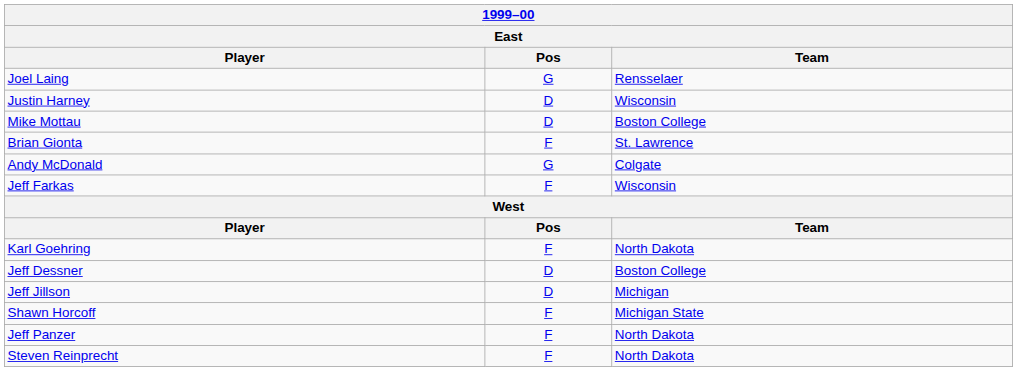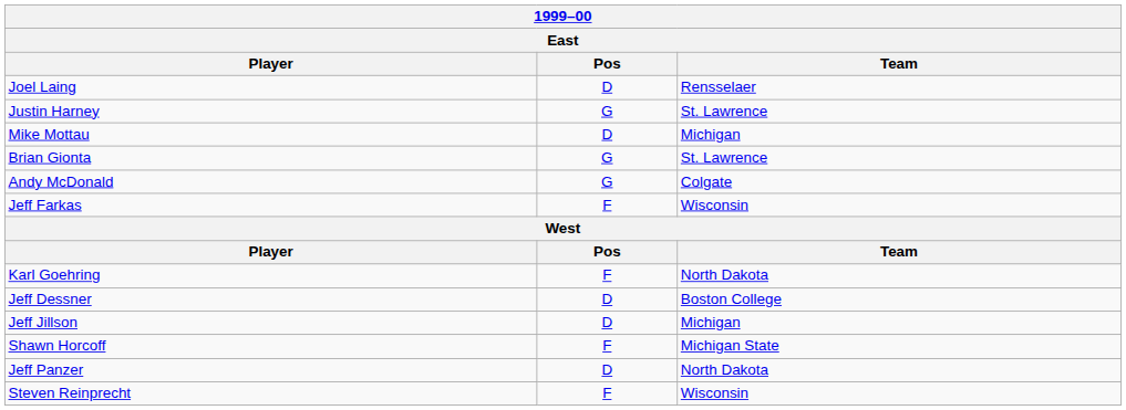Joel Laing | Pos: G -> D
Justin Harney | Pos: D -> G
Justin Harney | Team: Wisconsin -> St. Lawrence
Mike Mottau | Team: Boston College -> Michigan
Brian Gionta | Pos: F -> G
Jeff Panzer | Pos: F -> D
Steven Reinprecht | Team: North Dakota -> Wisconsin
